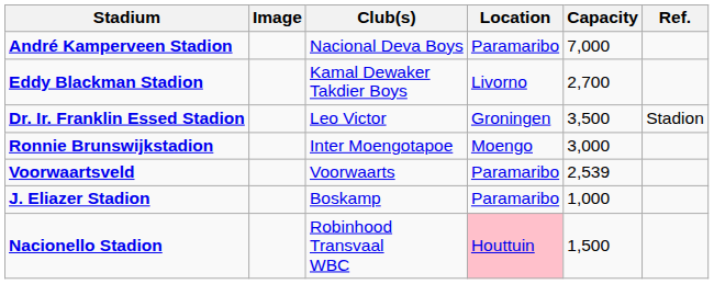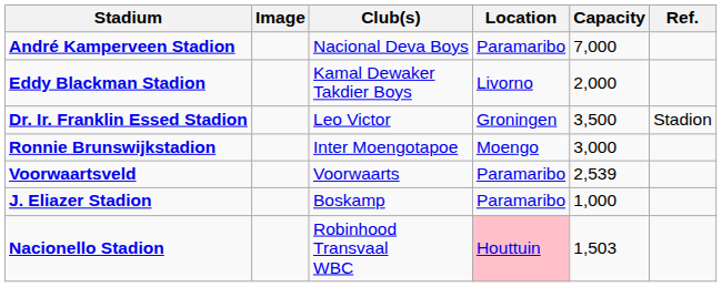Eddy Blackman Stadion | Capacity: 2,700 -> 2,000
Nacionello Stadion | Capacity: 1,500 -> 1,503
